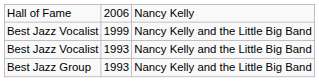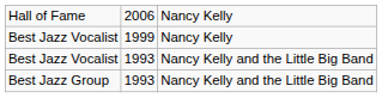Best Jazz Vocalist / 1999 | column 3: Nancy Kelly and the Little Big Band -> Nancy Kelly
